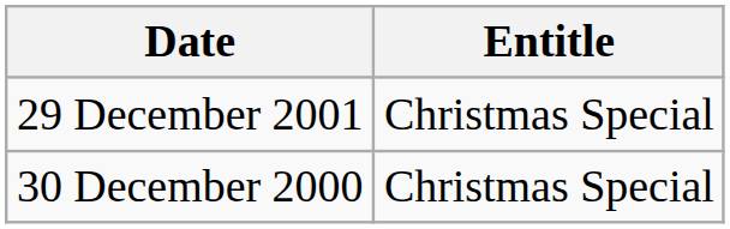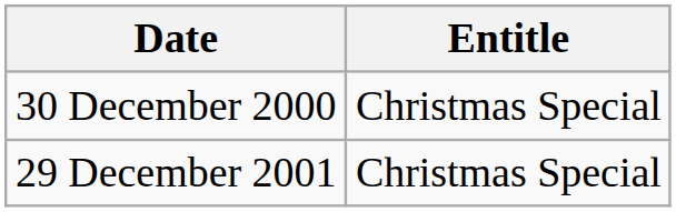rows swapped: 30 December 2000 <-> 29 December 2001
